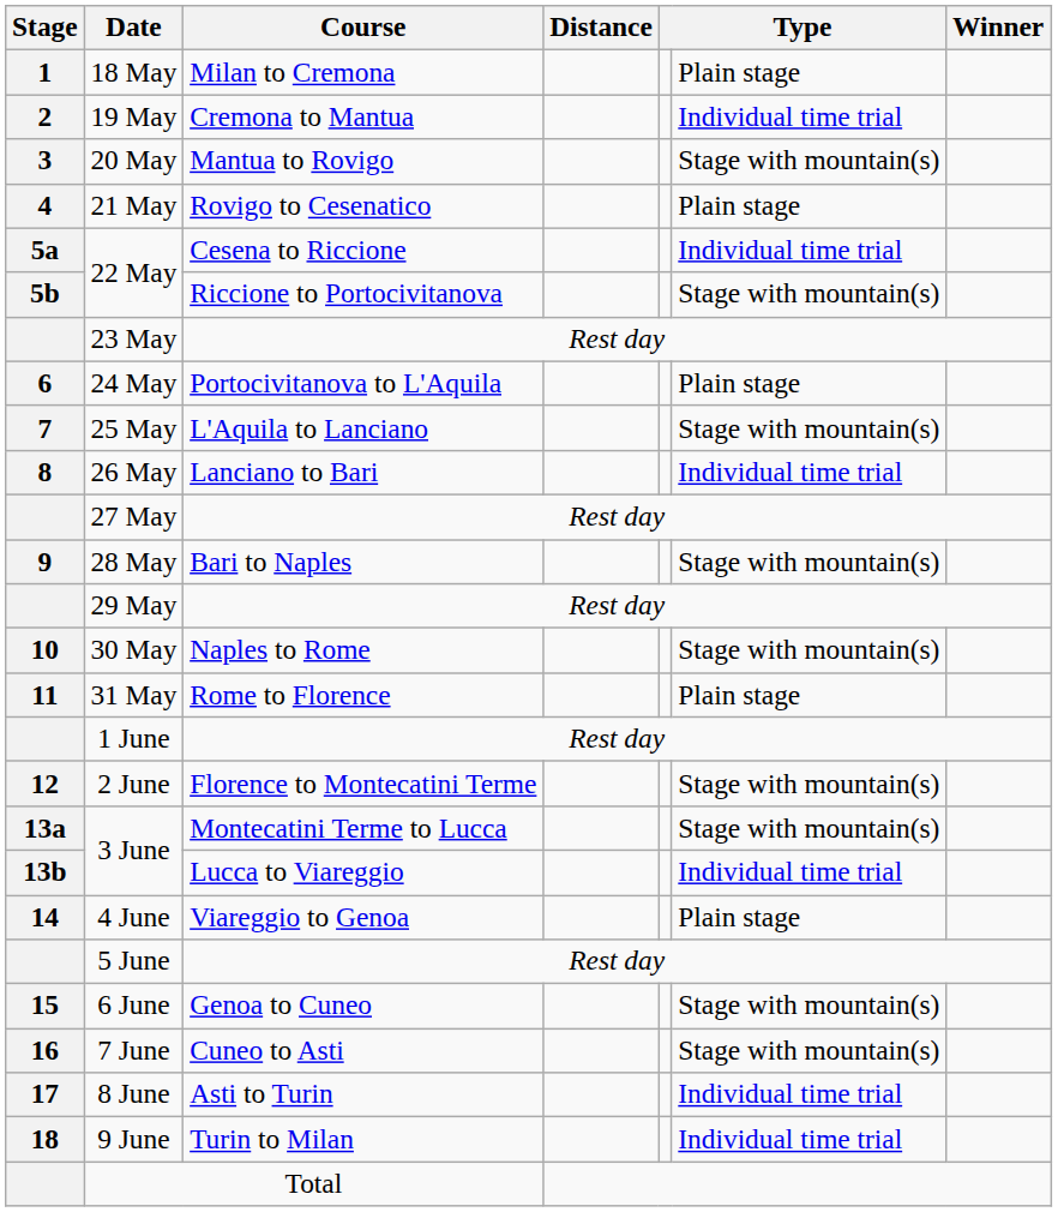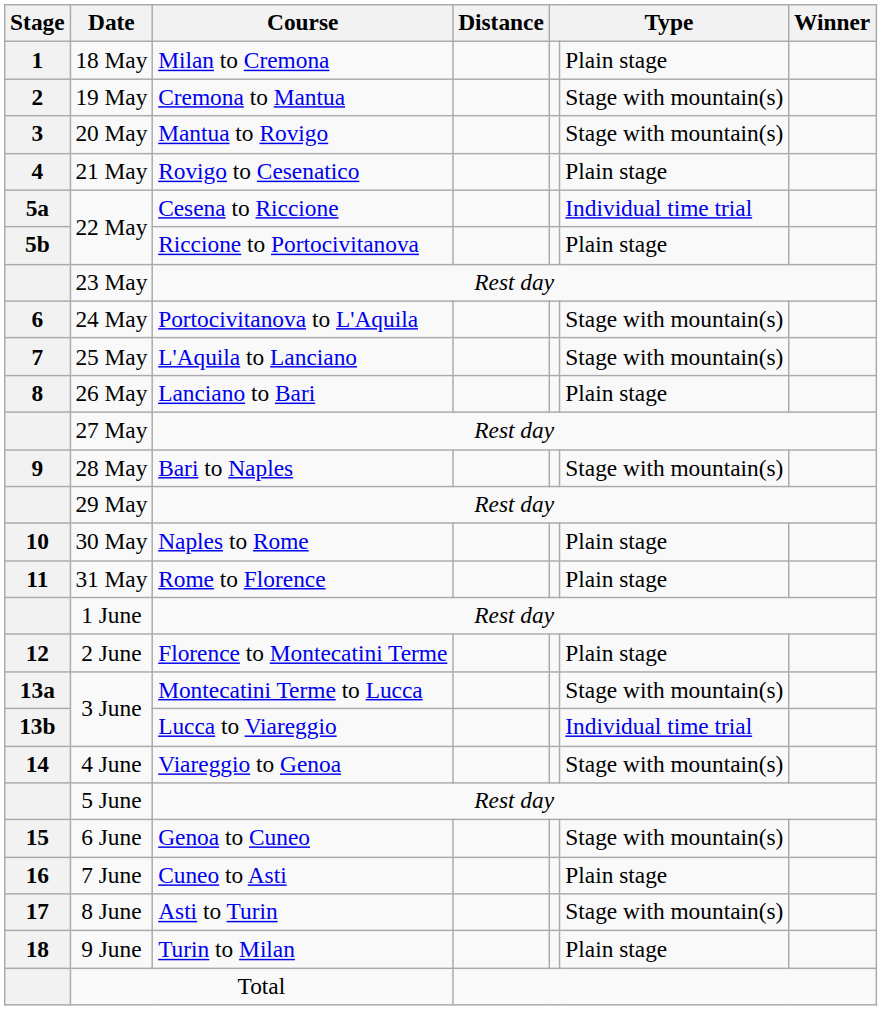19 May | column 6: Individual time trial -> Stage with mountain(s)
22 May / Riccione to Portocivitanova | column 6: Stage with mountain(s) -> Plain stage
24 May | column 6: Plain stage -> Stage with mountain(s)
26 May | column 6: Individual time trial -> Plain stage
30 May | column 6: Stage with mountain(s) -> Plain stage
2 June | column 6: Stage with mountain(s) -> Plain stage
4 June | column 6: Plain stage -> Stage with mountain(s)
7 June | column 6: Stage with mountain(s) -> Plain stage
8 June | column 6: Individual time trial -> Stage with mountain(s)
9 June | column 6: Individual time trial -> Plain stage
